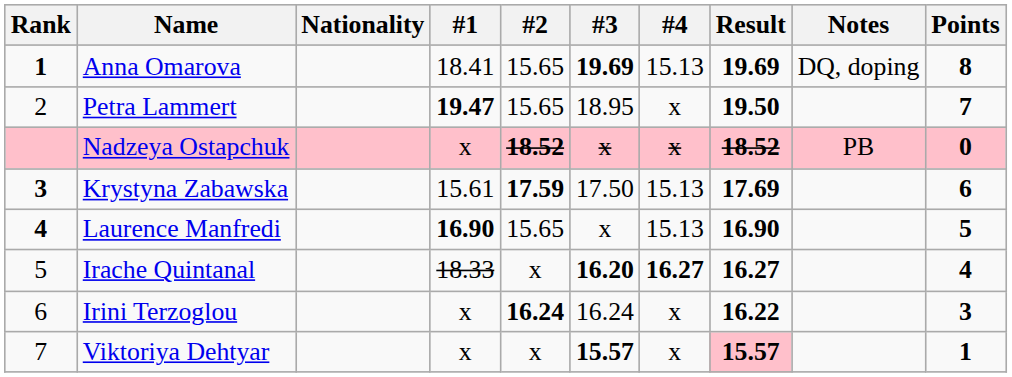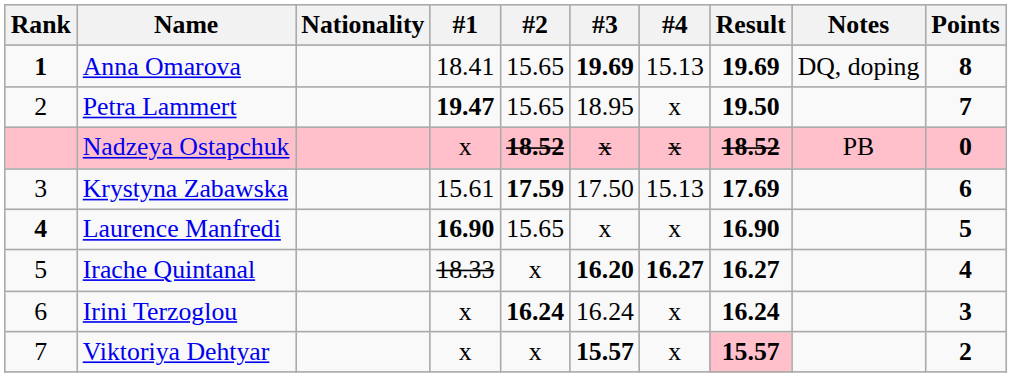Krystyna Zabawska | Rank: bold -> normal
Laurence Manfredi | #4: 15.13 -> x
Irini Terzoglou | Result: 16.22 -> 16.24
Viktoriya Dehtyar | Points: 1 -> 2
